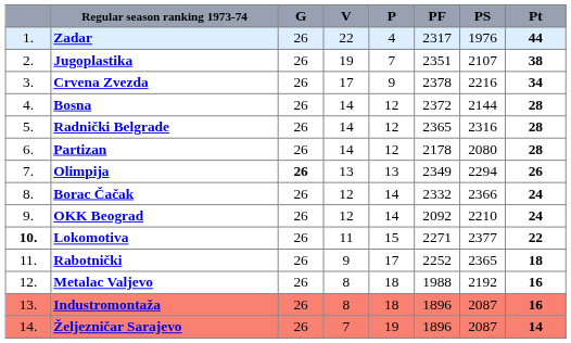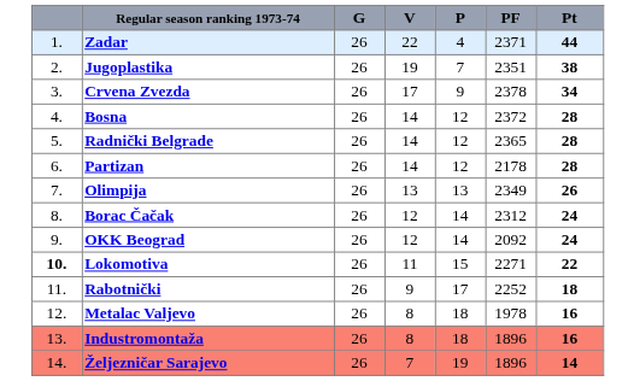- column: PS | 1976 | 2107 | 2216 | 2144 | 2316 | 2080 | 2294 | 2366 | 2210 | 2377 | 2365 | 2192 | 2087 | 2087
Zadar | PF: 2317 -> 2371
Olimpija | G: bold -> normal
Borac Čačak | PF: 2332 -> 2312
Metalac Valjevo | PF: 1988 -> 1978
